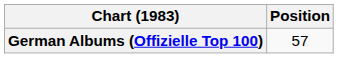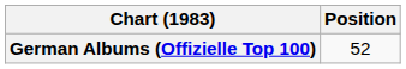German Albums (Offizielle Top 100) | Position: 57 -> 52
